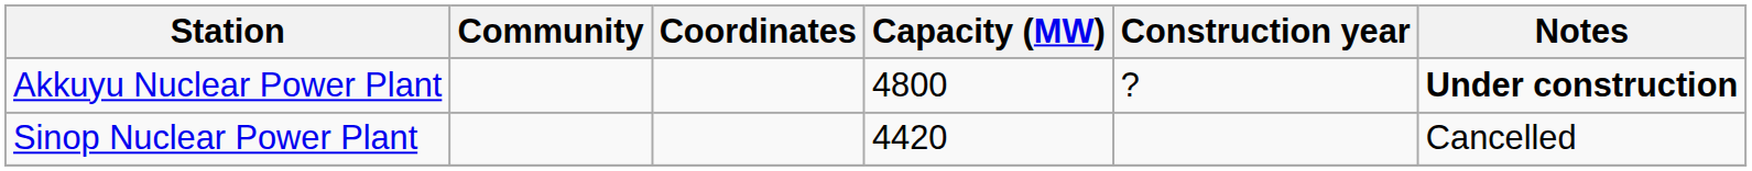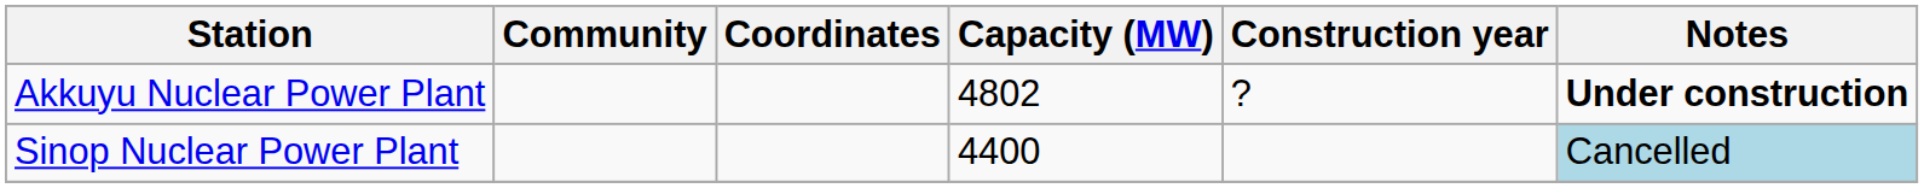Akkuyu Nuclear Power Plant | Capacity (MW): 4800 -> 4802
Sinop Nuclear Power Plant | Capacity (MW): 4420 -> 4400
Sinop Nuclear Power Plant | Notes: no background -> lightblue background
